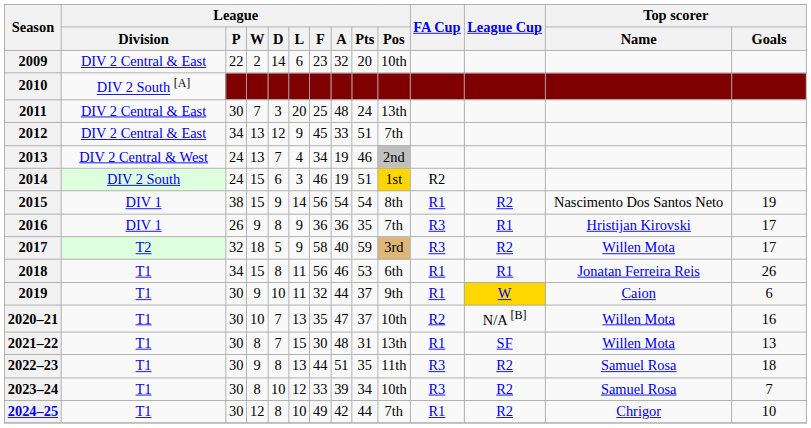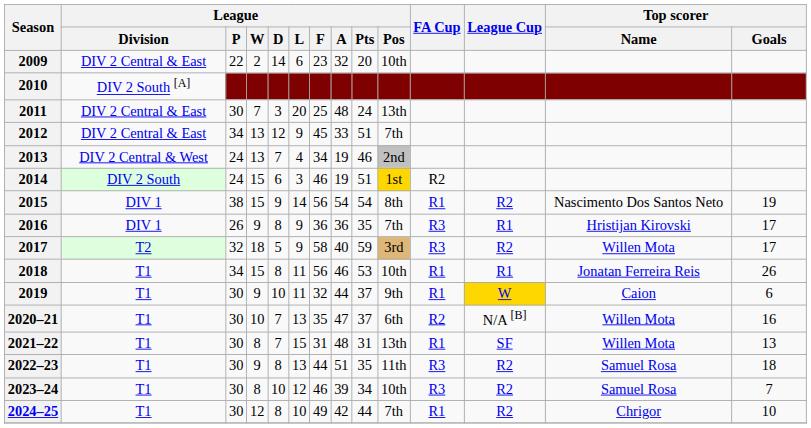2018 | League / Pos: 6th -> 10th
2020–21 | League / Pos: 10th -> 6th
2021–22 | League / F: 30 -> 31
2023–24 | League / F: 33 -> 46
